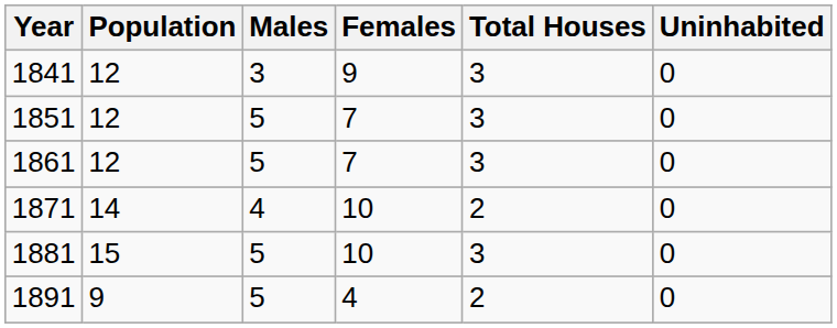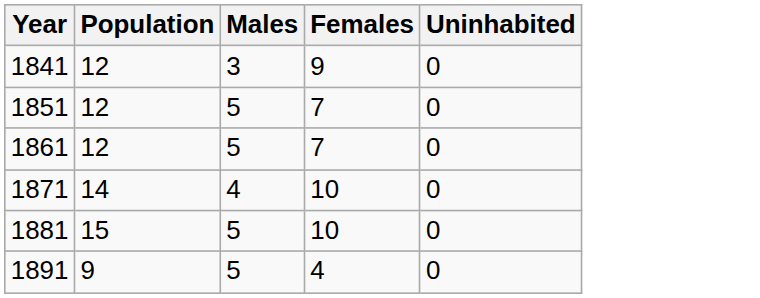- column: Total Houses | 3 | 3 | 3 | 2 | 3 | 2
